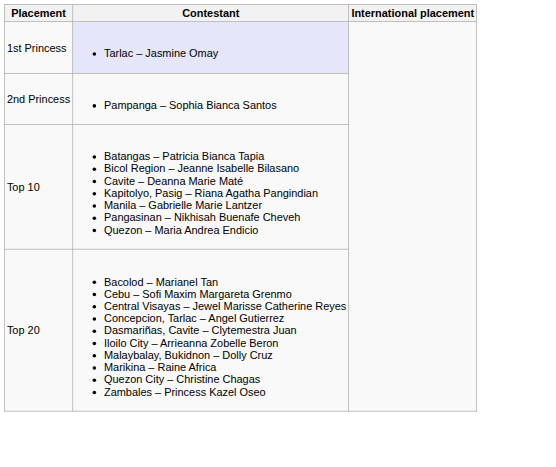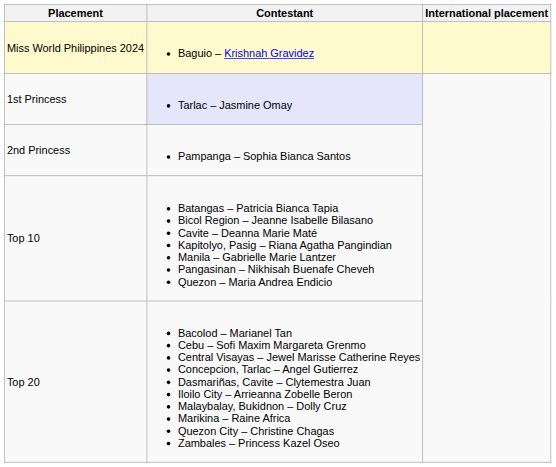+ row: Miss World Philippines 2024 | Baguio – Krishnah Gravidez
